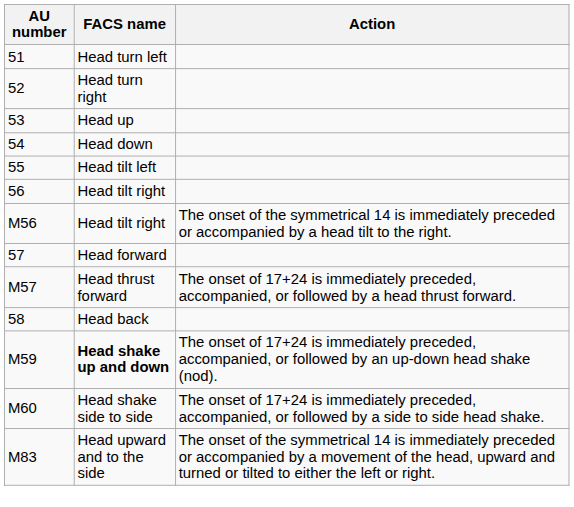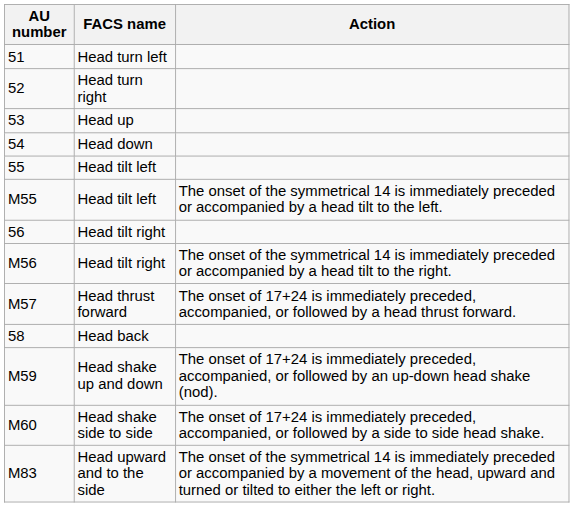+ row: M55 | Head tilt left | The onset of the symmetrical 14 is immediately preceded or accompanied by a head tilt to the left.
- row: 57 | Head forward
M59 | FACS name: bold -> normal
